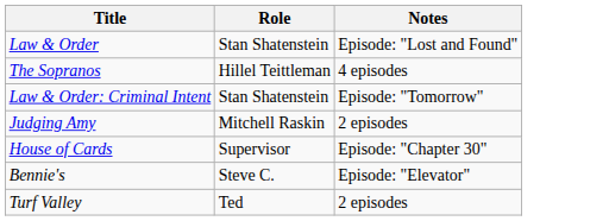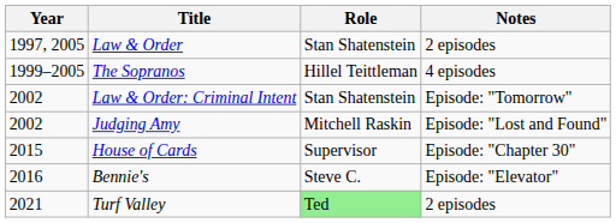+ column: Year | 1997, 2005 | 1999–2005 | 2002 | 2002 | 2015 | 2016 | 2021
Law & Order | Notes: Episode: "Lost and Found" -> 2 episodes
Judging Amy | Notes: 2 episodes -> Episode: "Lost and Found"
Turf Valley | Role: no background -> lightgreen background
